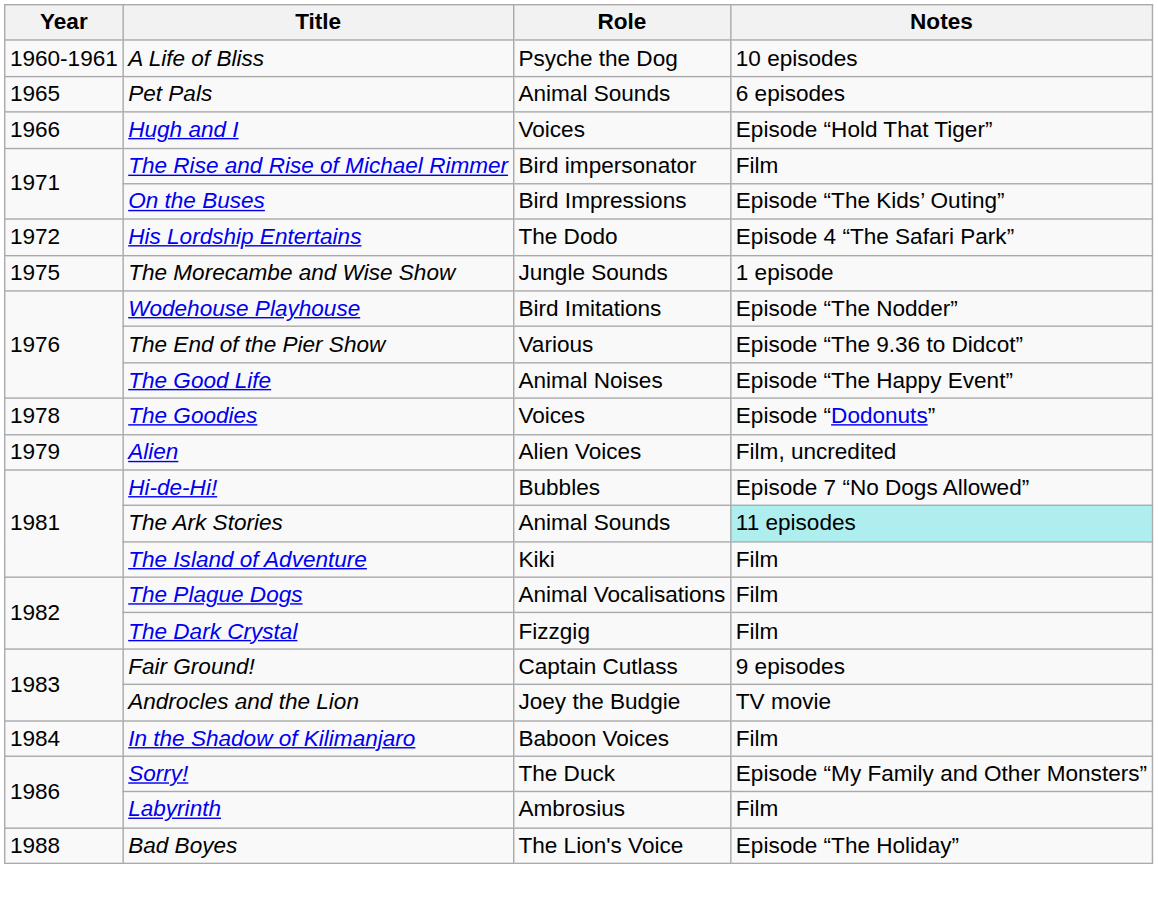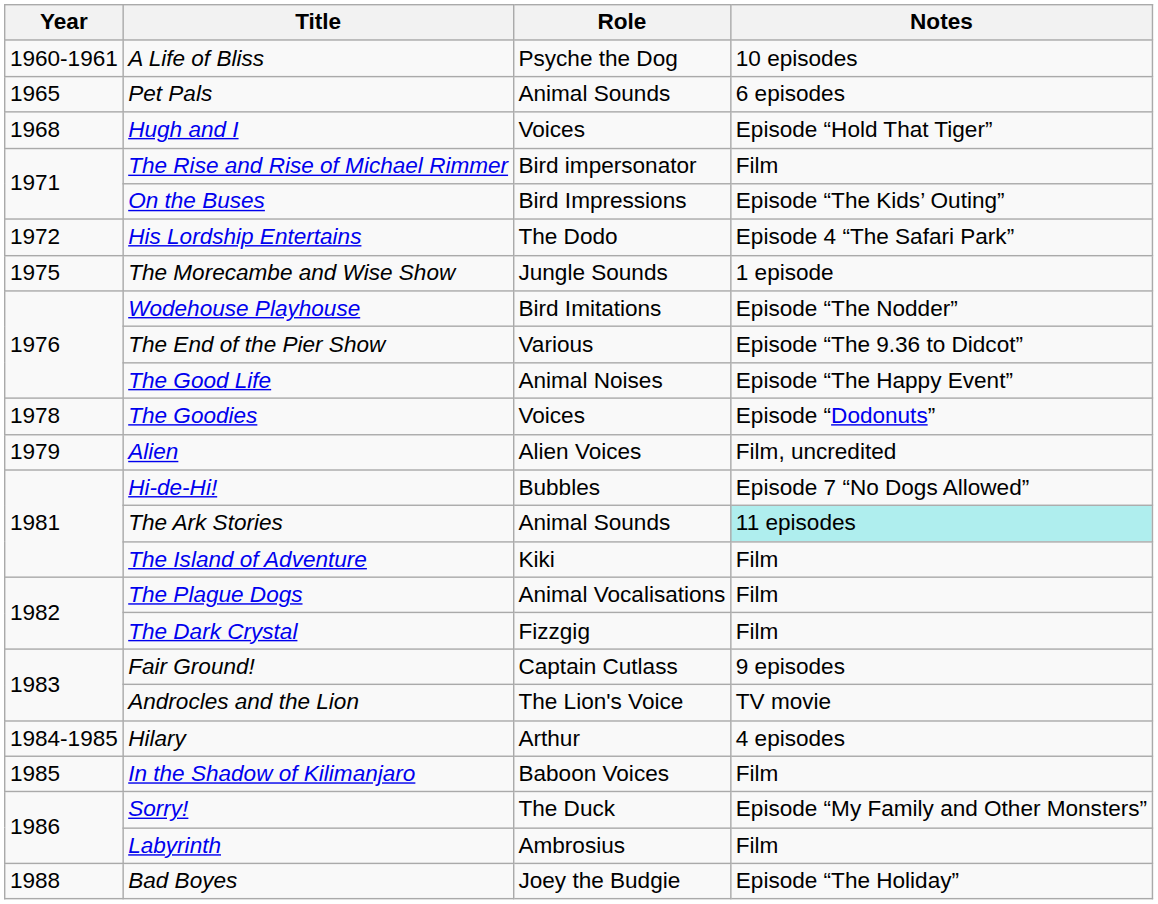Hugh and I | Year: 1966 -> 1968
Androcles and the Lion | Role: Joey the Budgie -> The Lion's Voice
+ row: 1984-1985 | Hilary | Arthur | 4 episodes
In the Shadow of Kilimanjaro | Year: 1984 -> 1985
Bad Boyes | Role: The Lion's Voice -> Joey the Budgie
